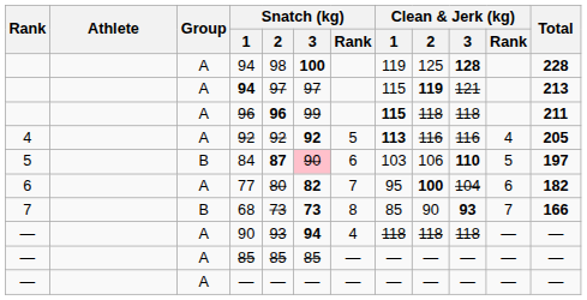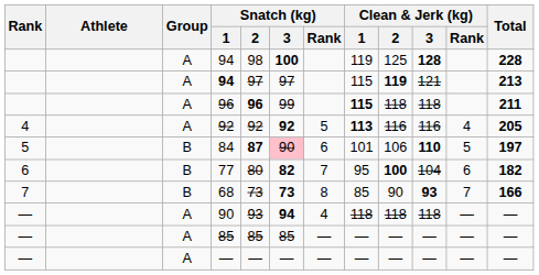84 | Clean & Jerk (kg) / 1: 103 -> 101
77 | Group: A -> B
